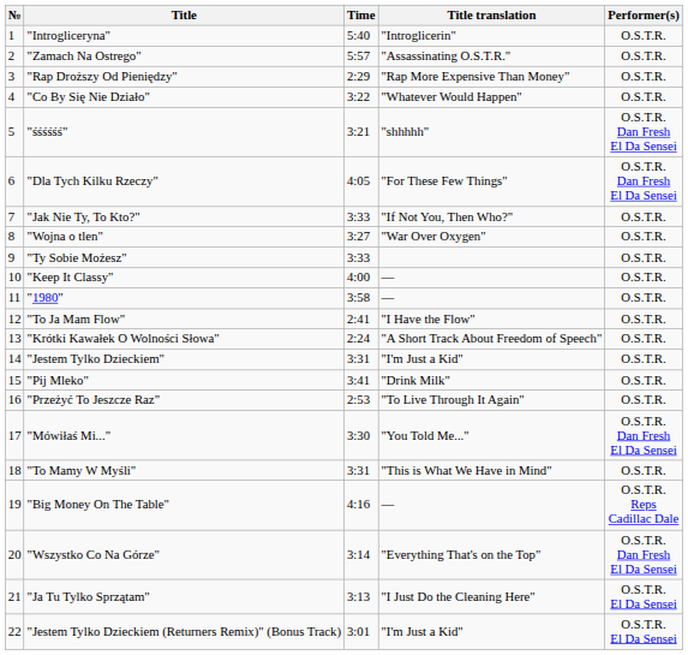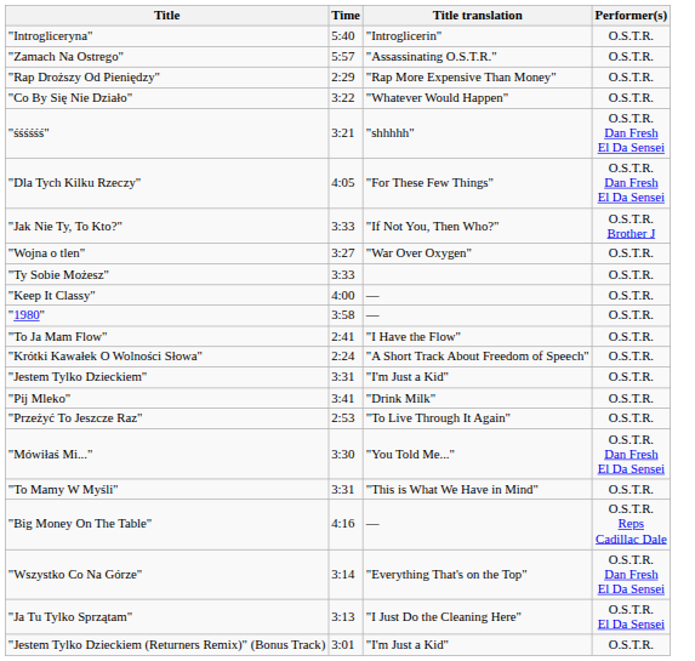- column: № | 1 | 2 | 3 | 4 | 5 | 6 | 7 | 8 | 9 | 10 | 11 | 12 | 13 | 14 | 15 | 16 | 17 | 18 | 19 | 20 | 21 | 22
"Jak Nie Ty, To Kto?" | Performer(s): O.S.T.R. -> O.S.T.R. Brother J
"Jestem Tylko Dzieckiem (Returners Remix)" (Bonus Track) | Performer(s): O.S.T.R. El Da Sensei -> O.S.T.R.
